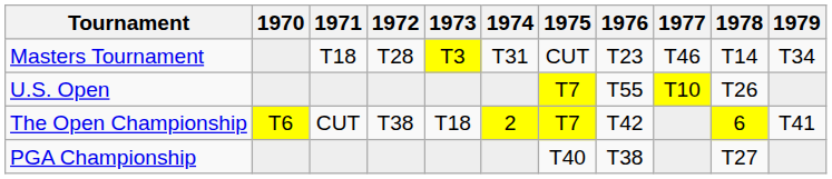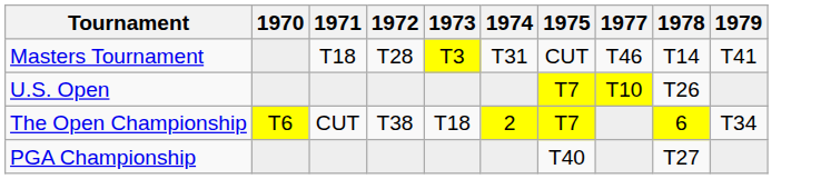- column: 1976 | T23 | T55 | T42 | T38
Masters Tournament | 1979: T34 -> T41
The Open Championship | 1979: T41 -> T34
